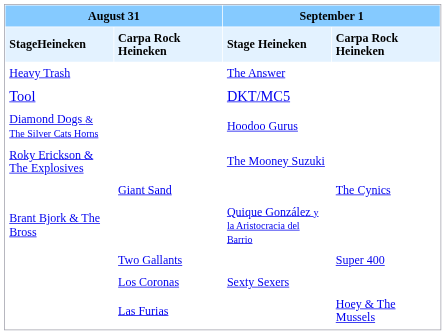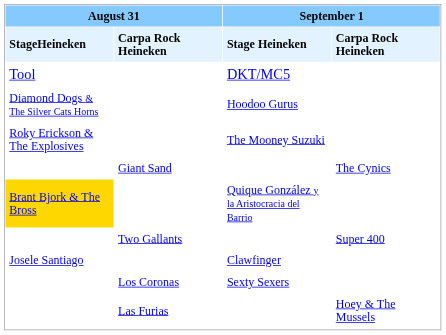- row: Heavy Trash | The Answer
Quique González y la Aristocracia del Barrio | column 1: no background -> gold background
+ row: Josele Santiago | Clawfinger
